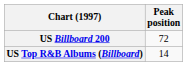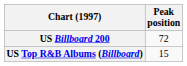US Top R&B Albums (Billboard) | Peak position: 14 -> 15
